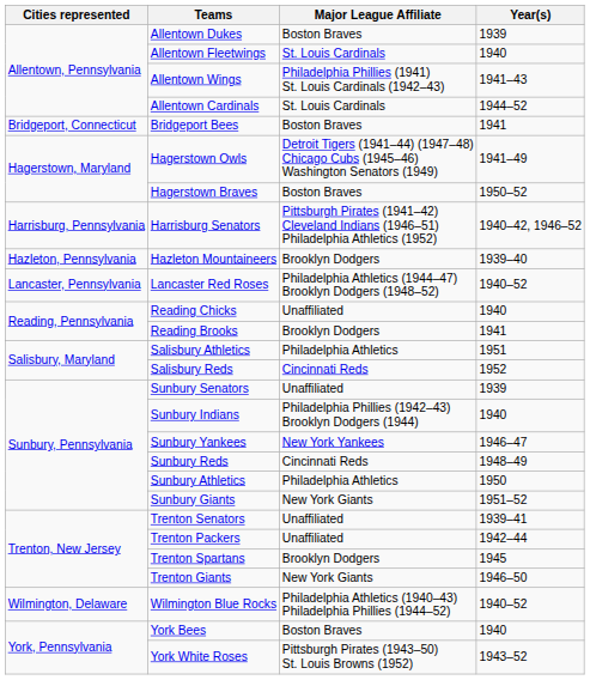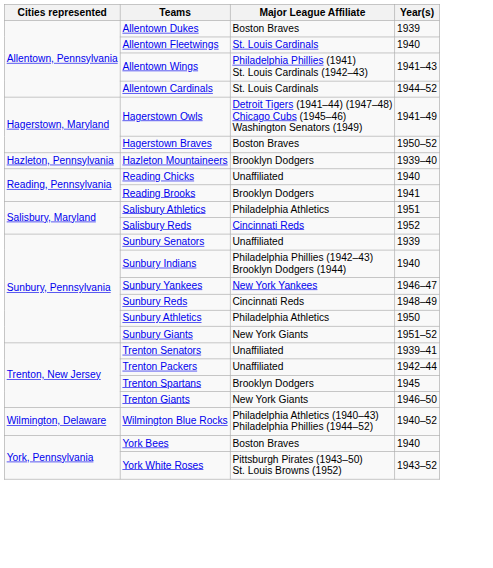- row: Bridgeport, Connecticut | Bridgeport Bees | Boston Braves | 1941
- row: Harrisburg, Pennsylvania | Harrisburg Senators | Pittsburgh Pirates (1941–42) Cleveland Indians (1946–51) Philadelphia Athletics (1952) | 1940–42, 1946–52
- row: Lancaster, Pennsylvania | Lancaster Red Roses | Philadelphia Athletics (1944–47) Brooklyn Dodgers (1948–52) | 1940–52
